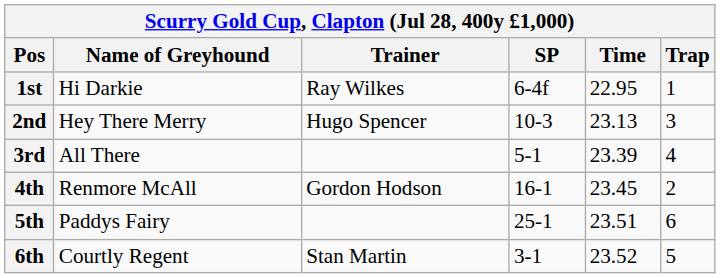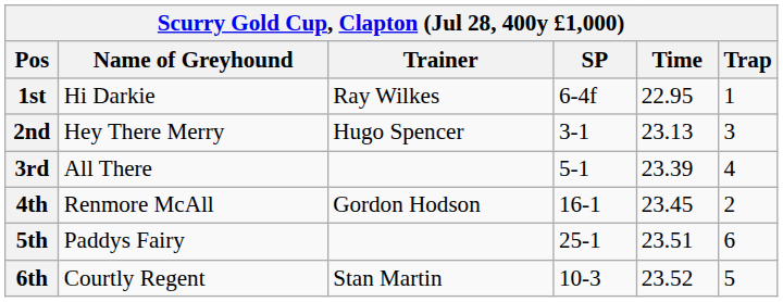2nd | SP: 10-3 -> 3-1
6th | SP: 3-1 -> 10-3
